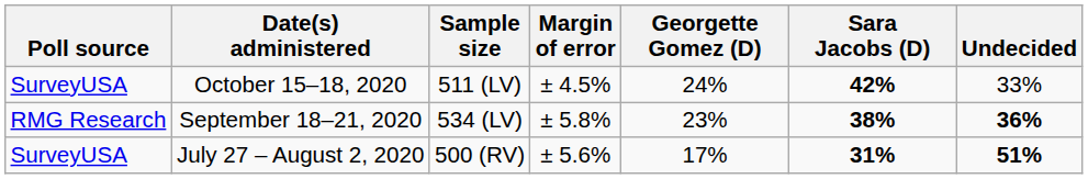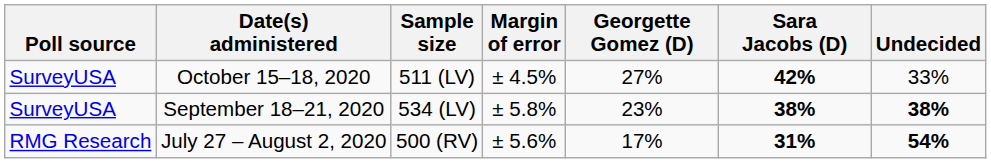October 15–18, 2020 | Georgette Gomez (D): 24% -> 27%
September 18–21, 2020 | Poll source: RMG Research -> SurveyUSA
September 18–21, 2020 | Undecided: 36% -> 38%
July 27 – August 2, 2020 | Poll source: SurveyUSA -> RMG Research
July 27 – August 2, 2020 | Undecided: 51% -> 54%
